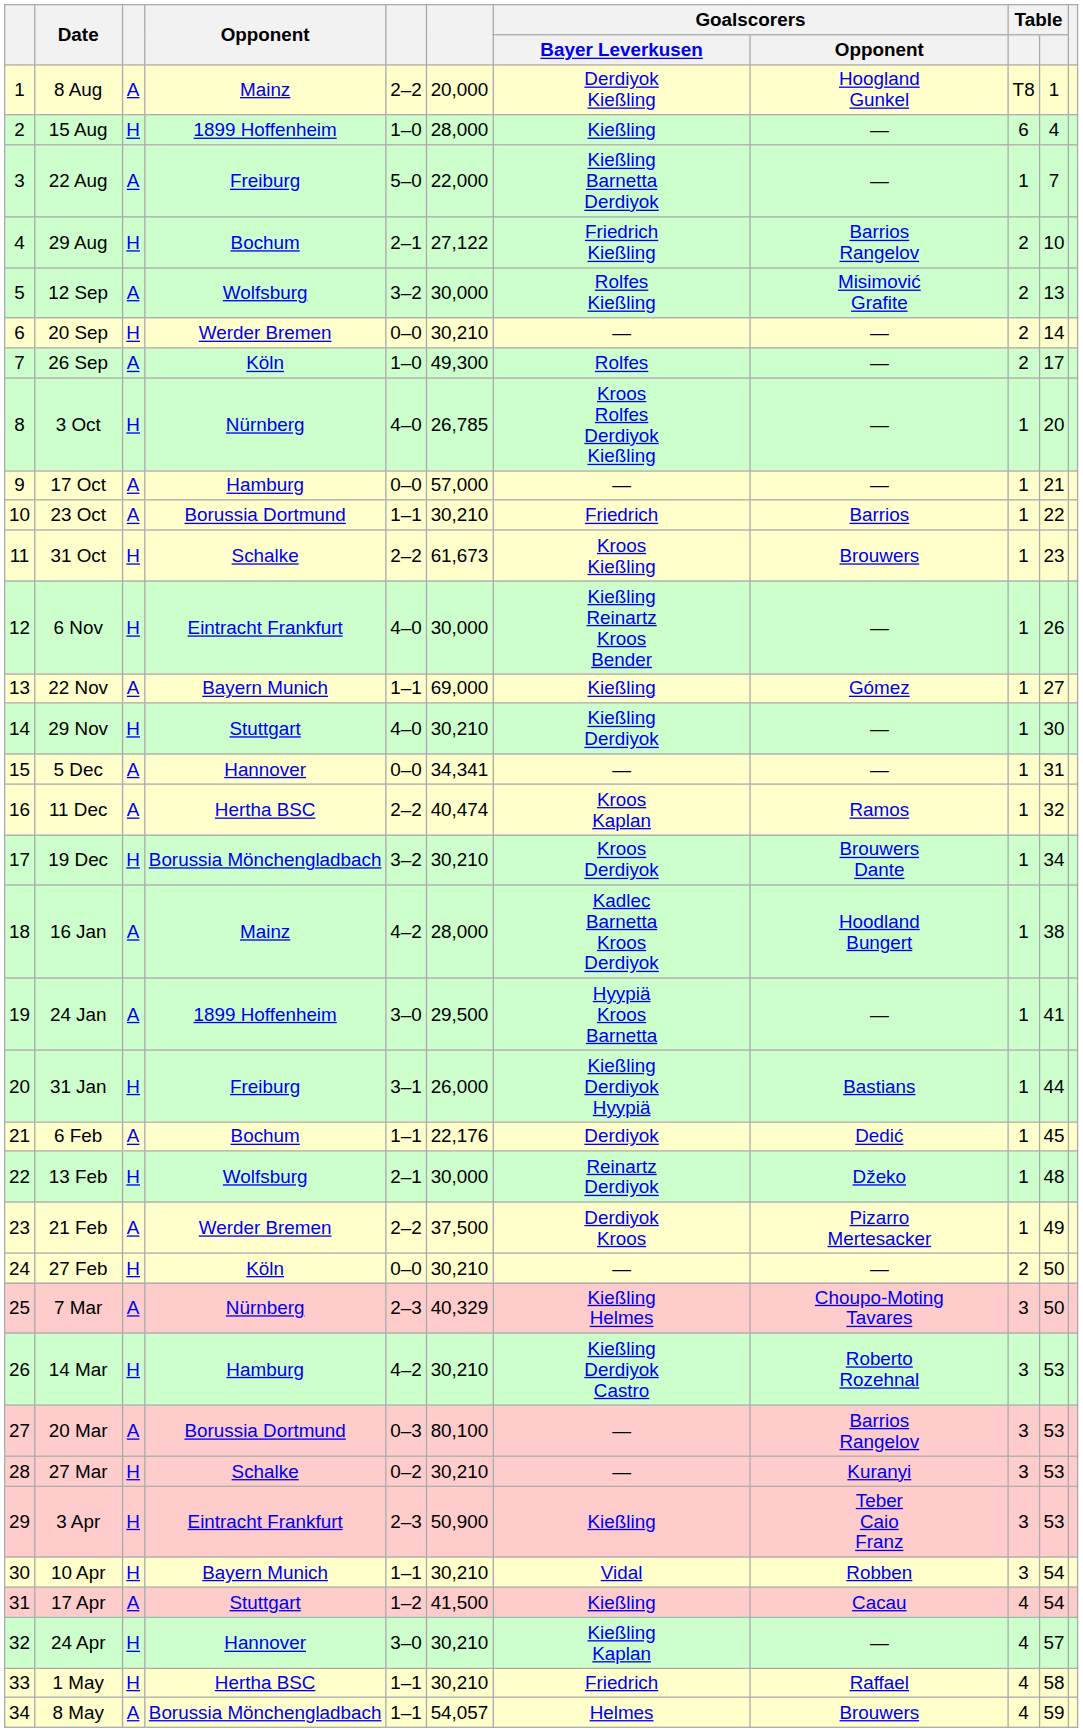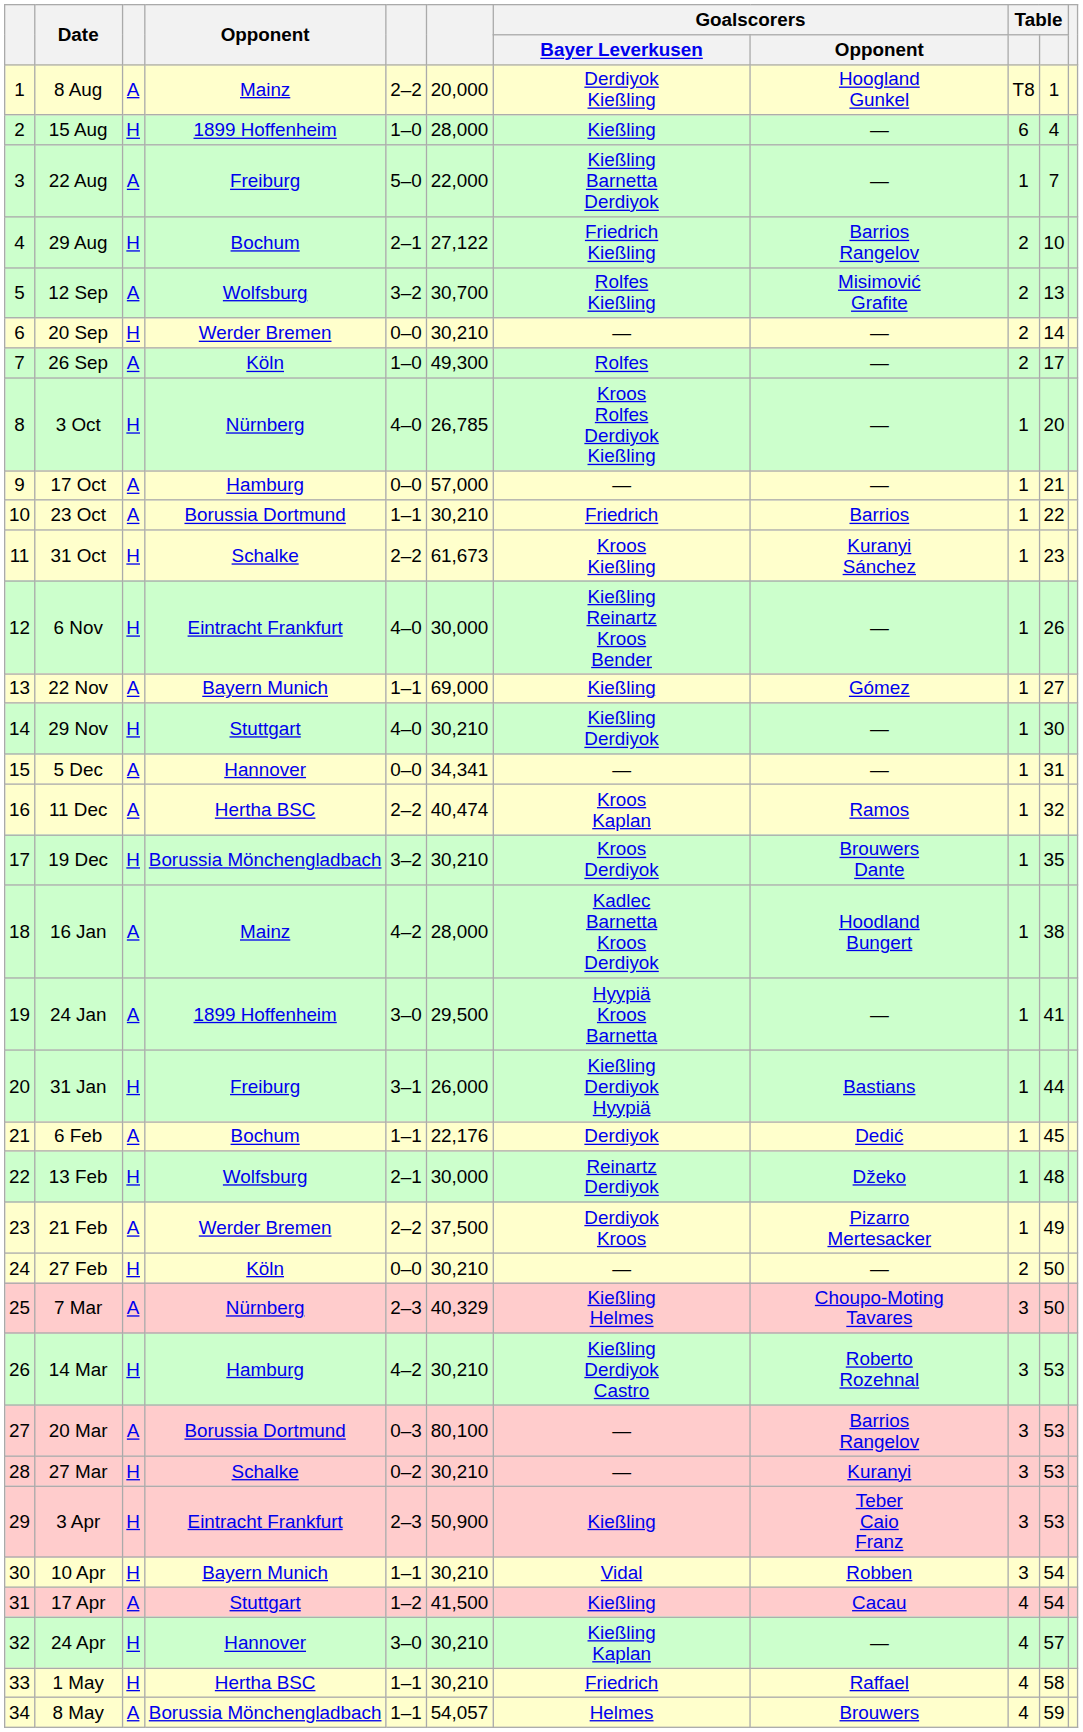12 Sep | column 6: 30,000 -> 30,700
31 Oct | Goalscorers / Opponent: Brouwers -> Kuranyi Sánchez
19 Dec | column 10: 34 -> 35
